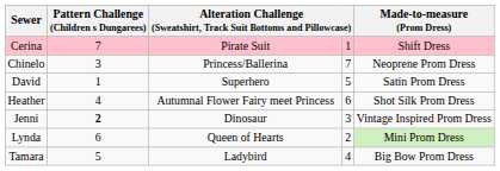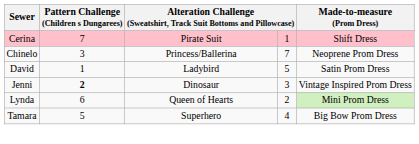David | column 3: Superhero -> Ladybird
- row: Heather | 4 | Autumnal Flower Fairy meet Princess | 6 | Shot Silk Prom Dress
Tamara | column 3: Ladybird -> Superhero
